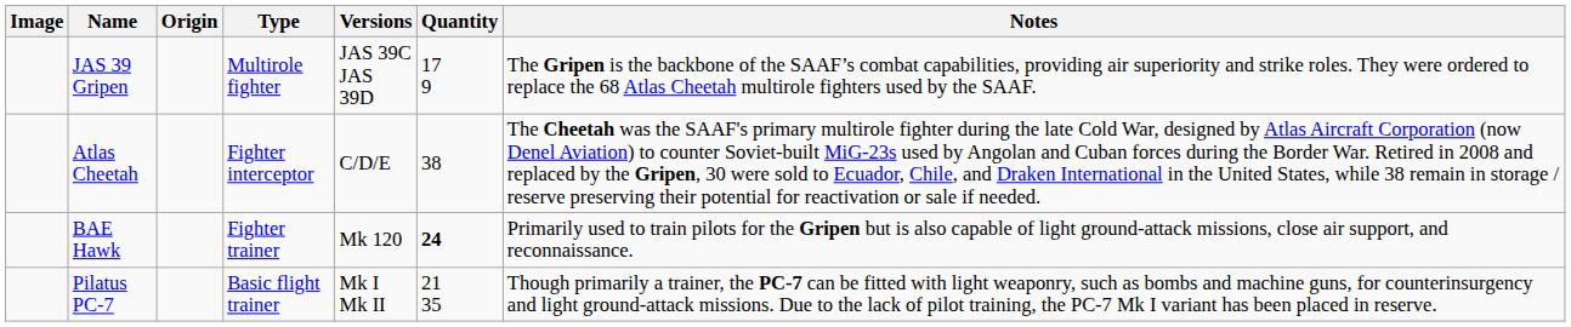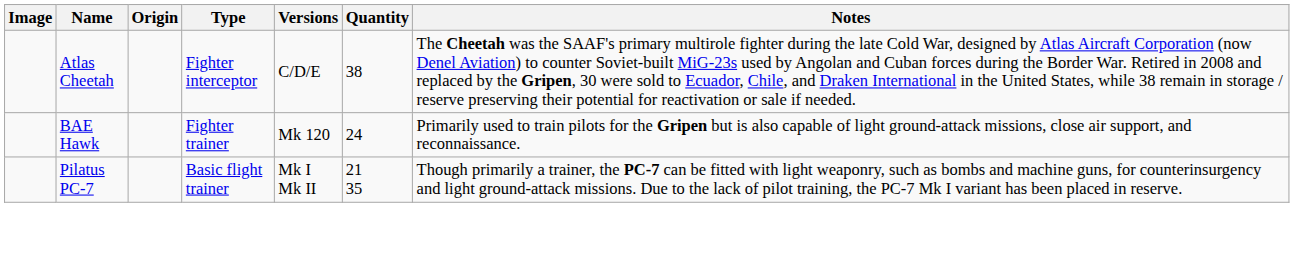- row: JAS 39 Gripen | Multirole fighter | JAS 39C JAS 39D | 17 9 | The Gripen is the backbone of the SAAF’s combat capabilities, providing air superiority and strike roles. They were ordered to replace the 68 Atlas Cheetah multirole fighters used by the SAAF.
BAE Hawk | Quantity: bold -> normal
